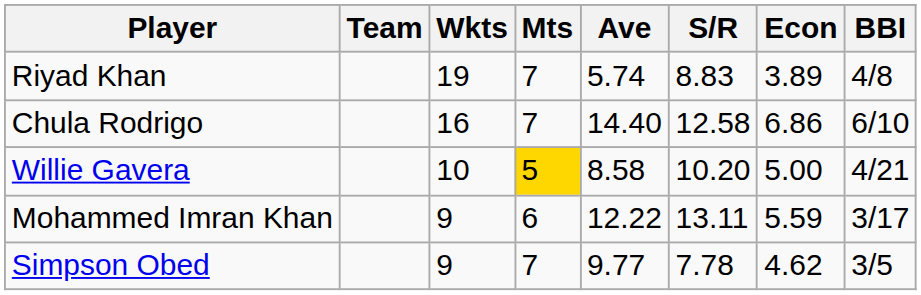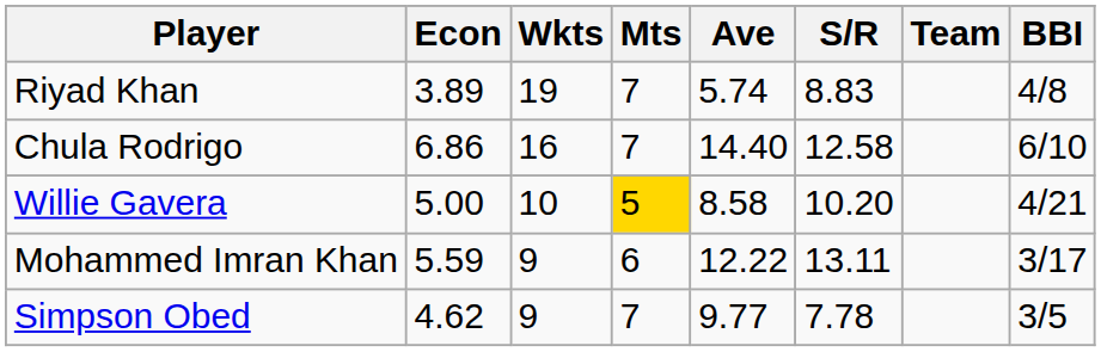columns swapped: Team <-> Econ
